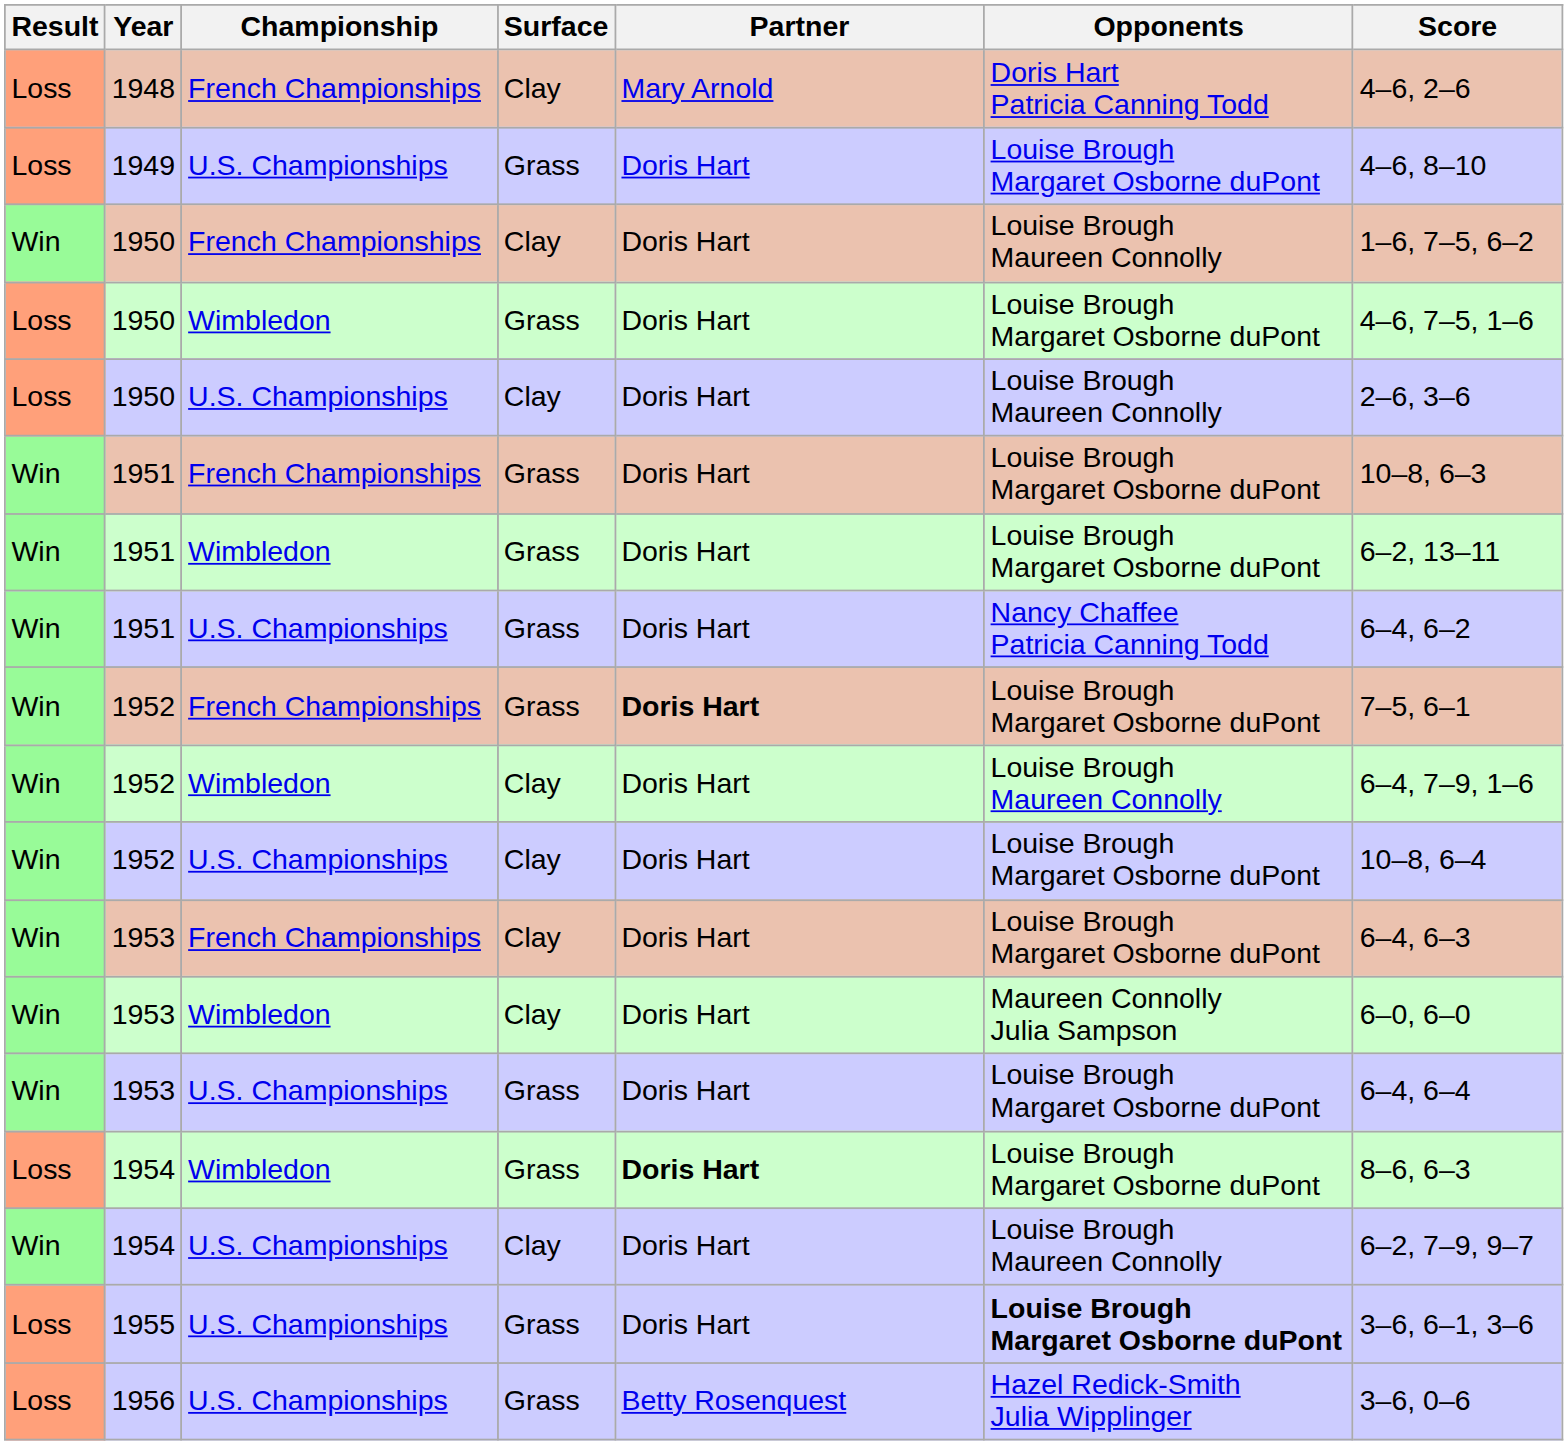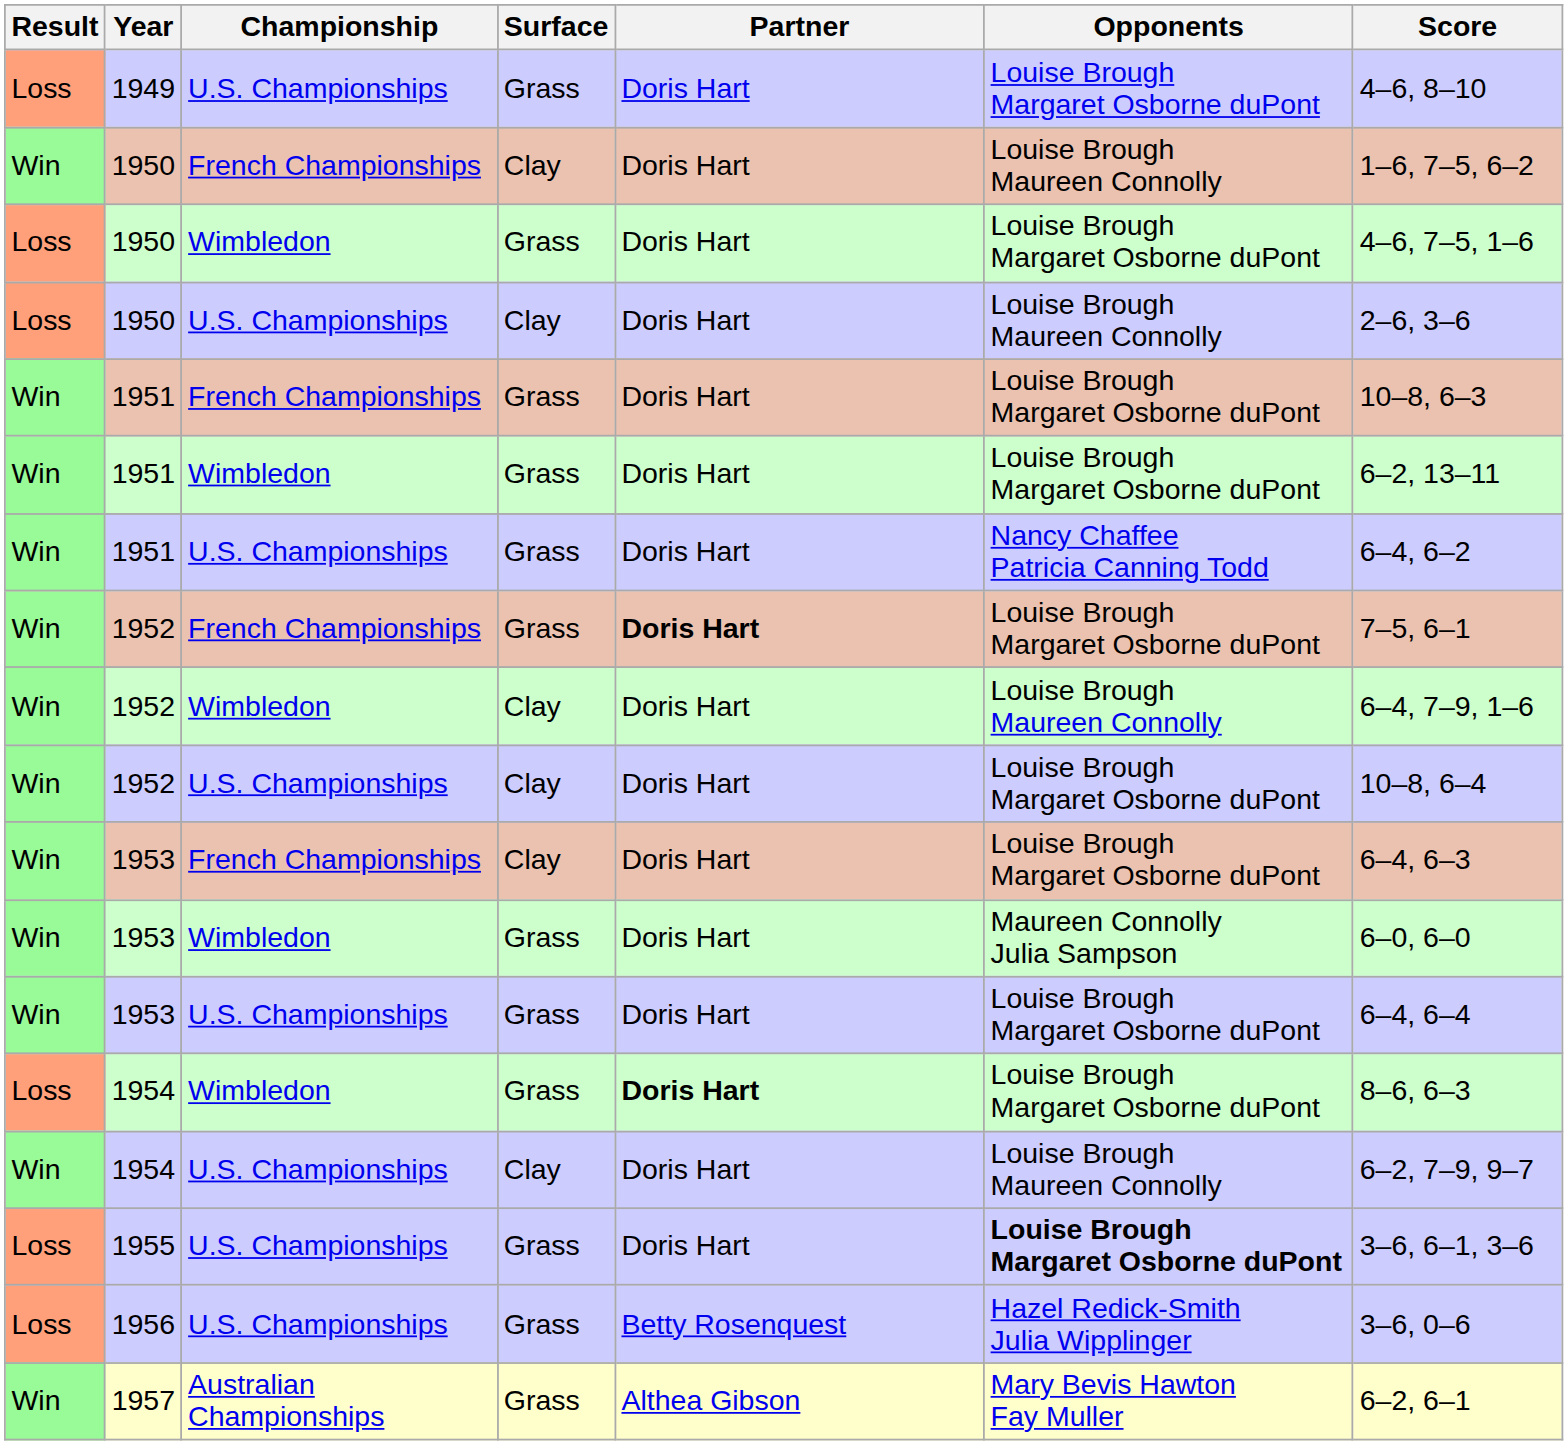- row: Loss | 1948 | French Championships | Clay | Mary Arnold | Doris Hart Patricia Canning Todd | 4–6, 2–6
1953 / Wimbledon | Surface: Clay -> Grass
+ row: Win | 1957 | Australian Championships | Grass | Althea Gibson | Mary Bevis Hawton Fay Muller | 6–2, 6–1
